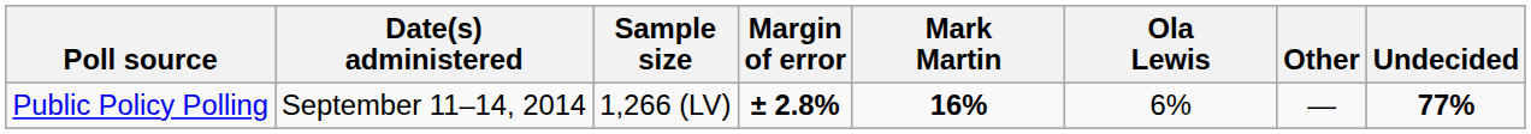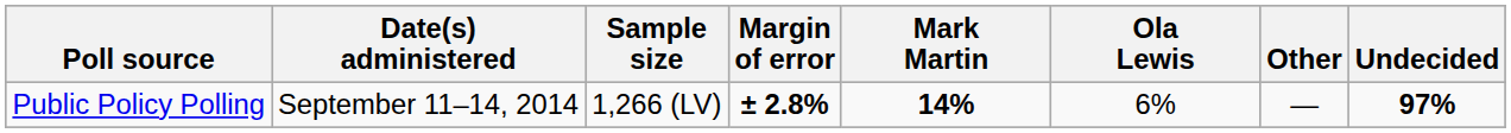Public Policy Polling | Mark Martin: 16% -> 14%
Public Policy Polling | Undecided: 77% -> 97%
